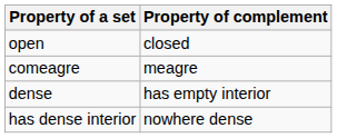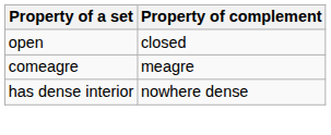- row: dense | has empty interior
